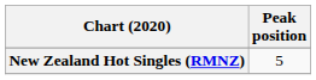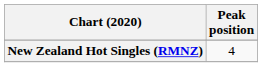New Zealand Hot Singles (RMNZ) | Peak position: 5 -> 4
